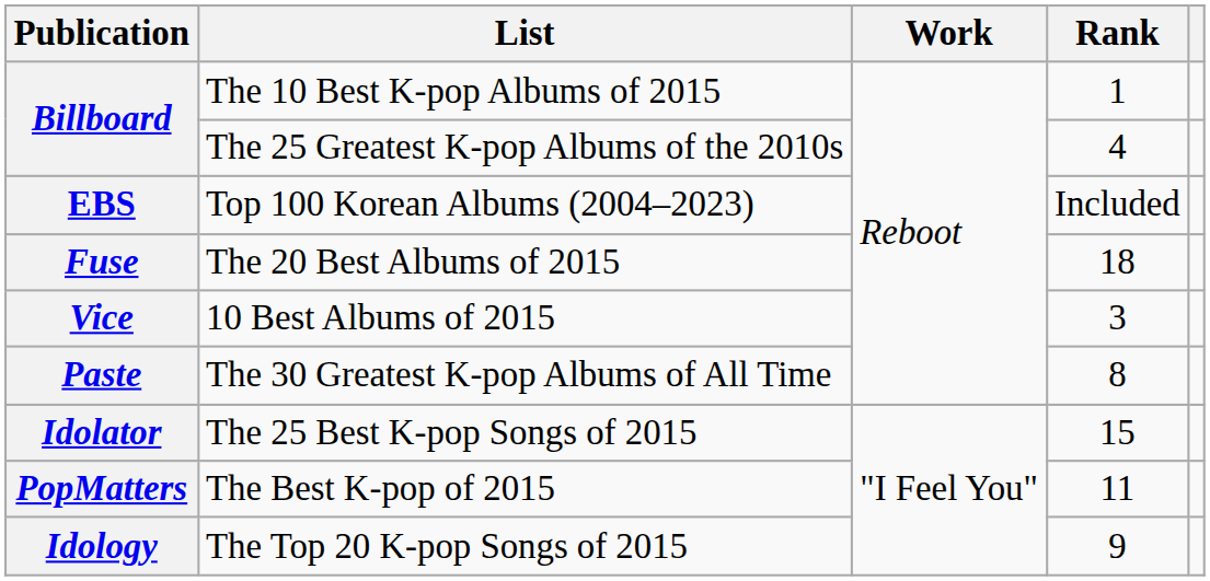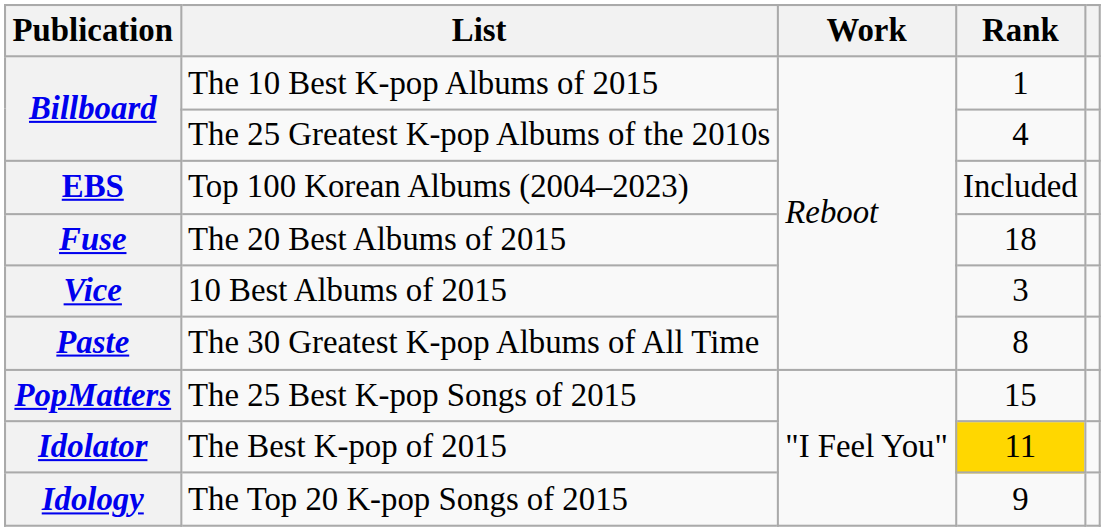The 25 Best K-pop Songs of 2015 | Publication: Idolator -> PopMatters
The Best K-pop of 2015 | Publication: PopMatters -> Idolator
The Best K-pop of 2015 | Rank: no background -> gold background
